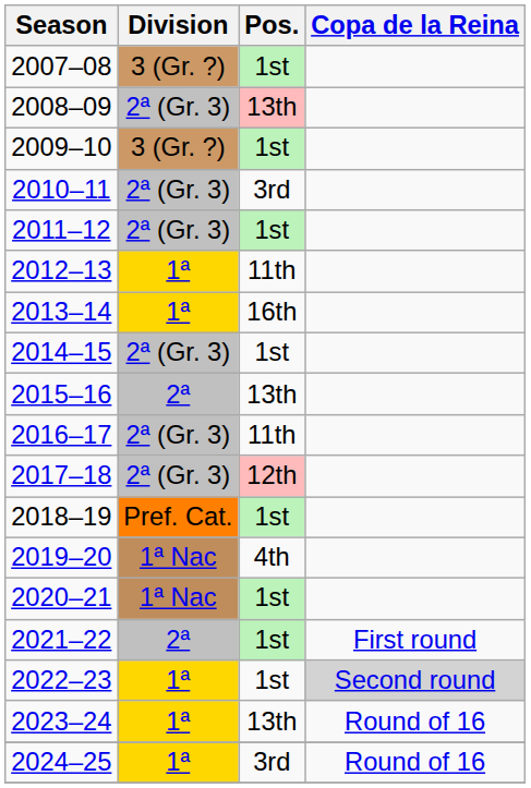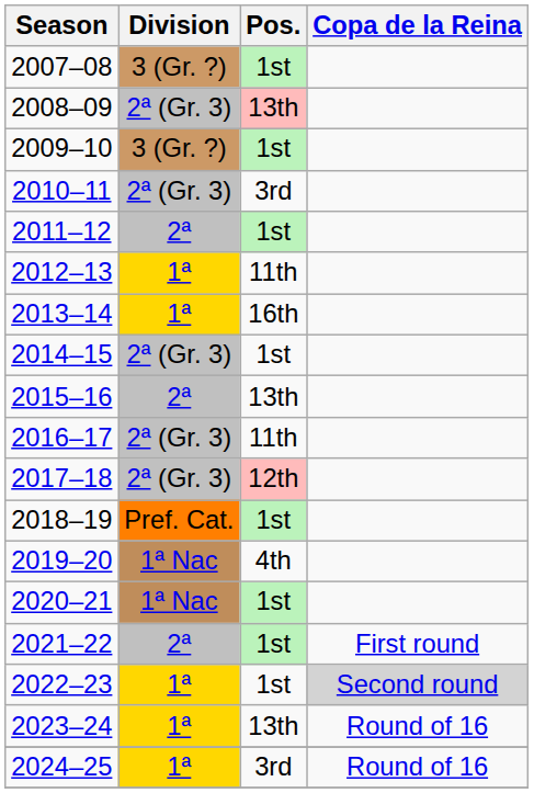2011–12 | Division: 2ª (Gr. 3) -> 2ª
